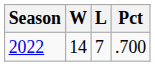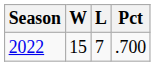2022 | W: 14 -> 15
